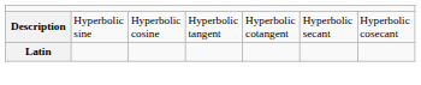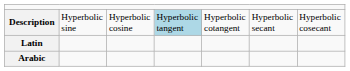Description | column 4: no background -> lightblue background
+ row: Arabic
